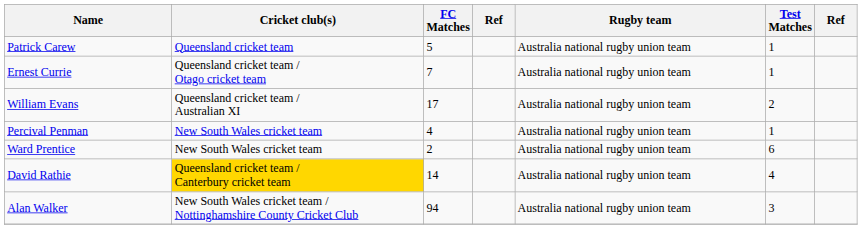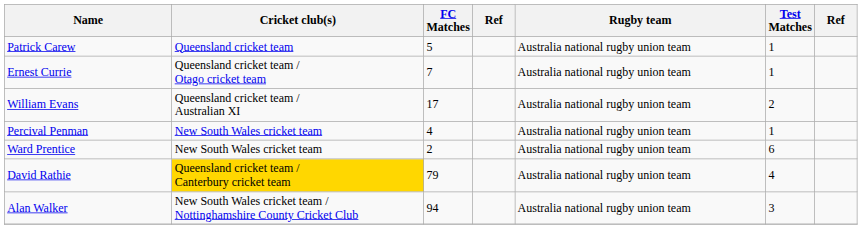David Rathie | FC Matches: 14 -> 79
